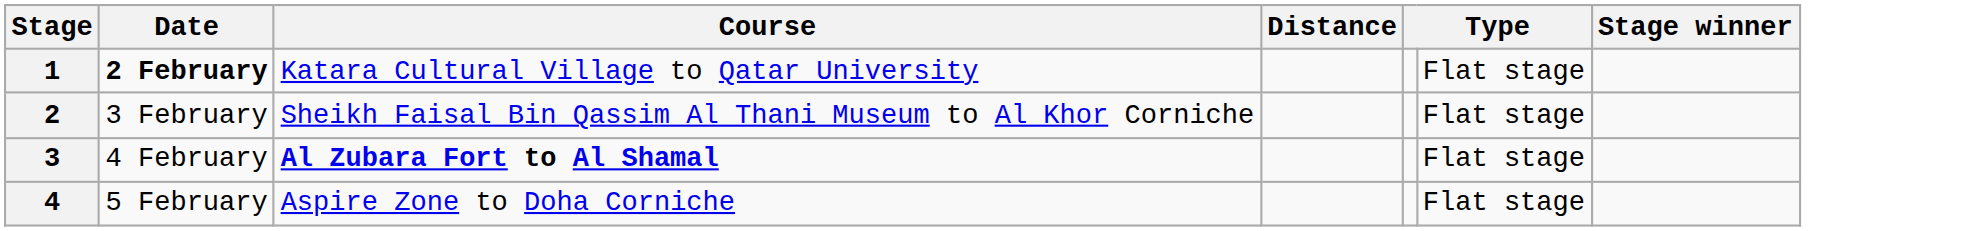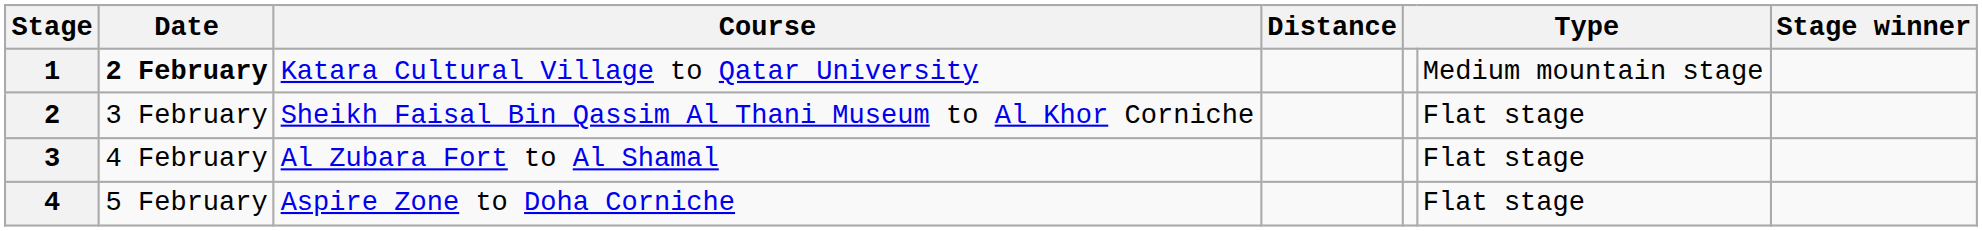1 | column 6: Flat stage -> Medium mountain stage
3 | Course: bold -> normal
